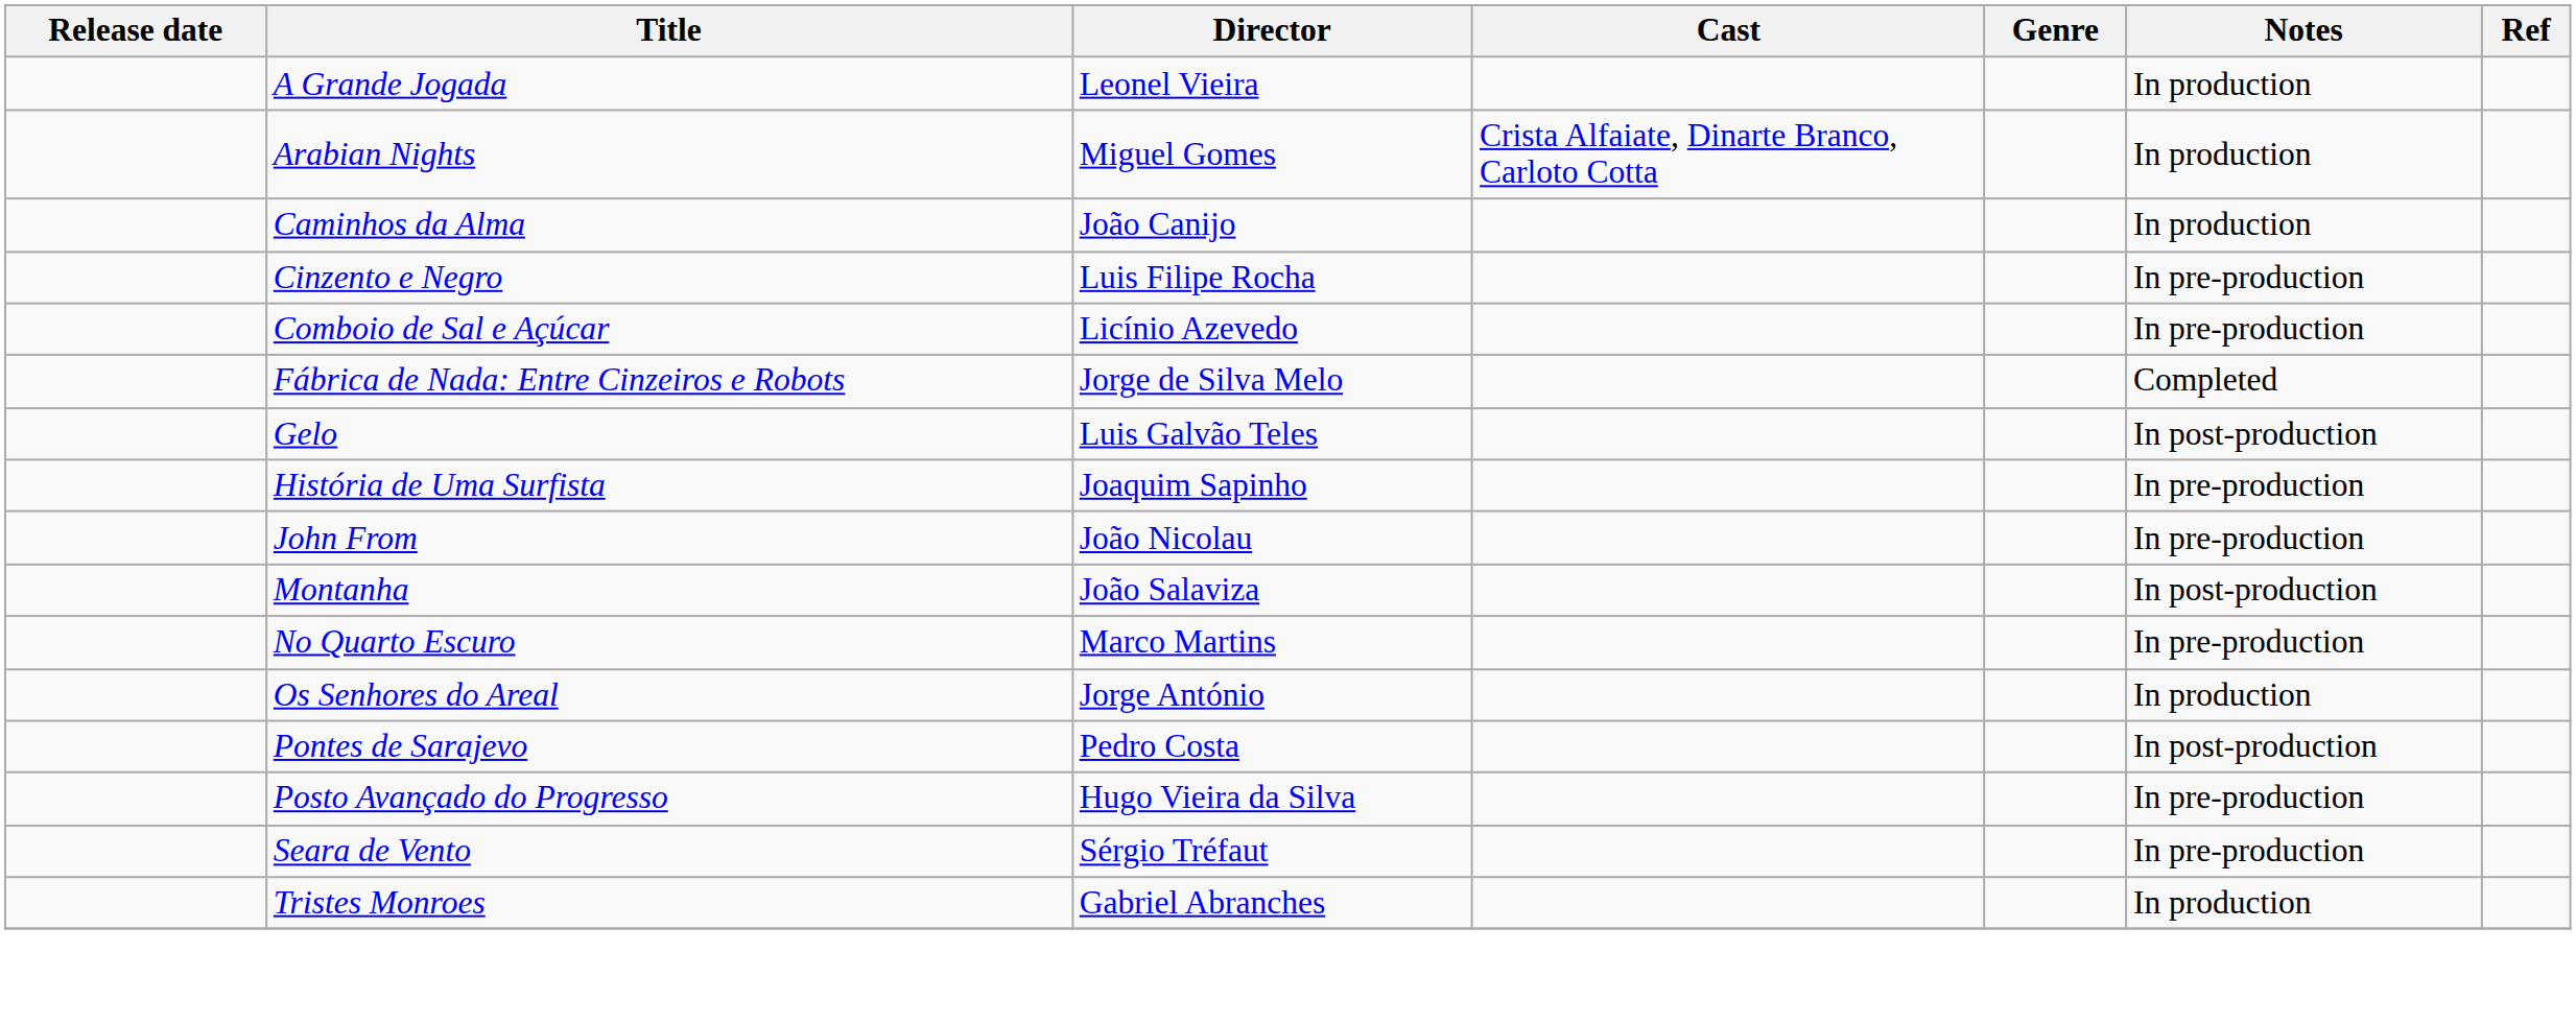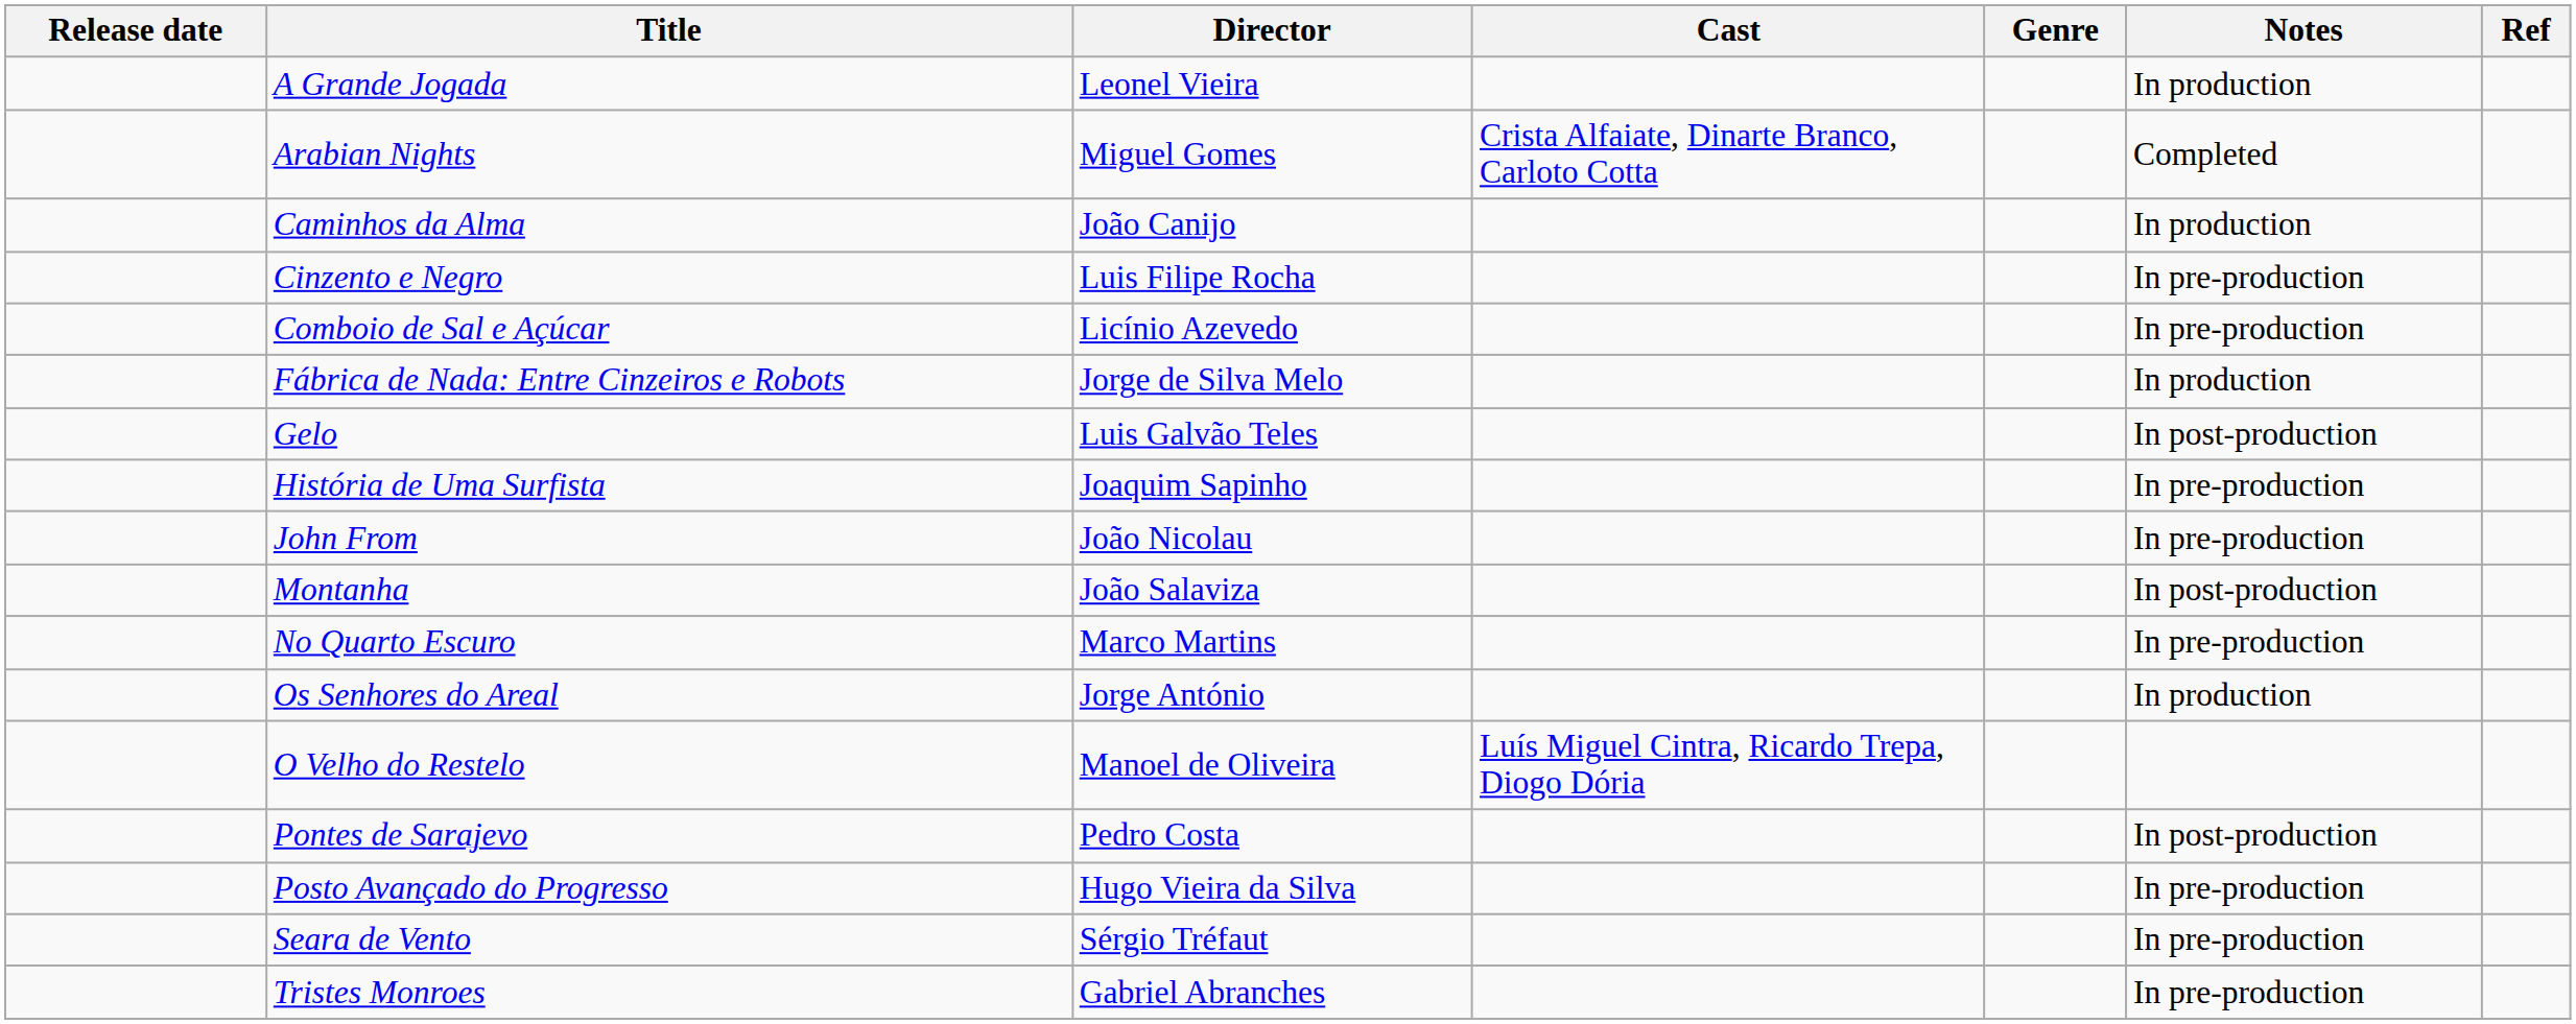Arabian Nights | Notes: In production -> Completed
Fábrica de Nada: Entre Cinzeiros e Robots | Notes: Completed -> In production
+ row: O Velho do Restelo | Manoel de Oliveira | Luís Miguel Cintra, Ricardo Trepa, Diogo Dória
Tristes Monroes | Notes: In production -> In pre-production
